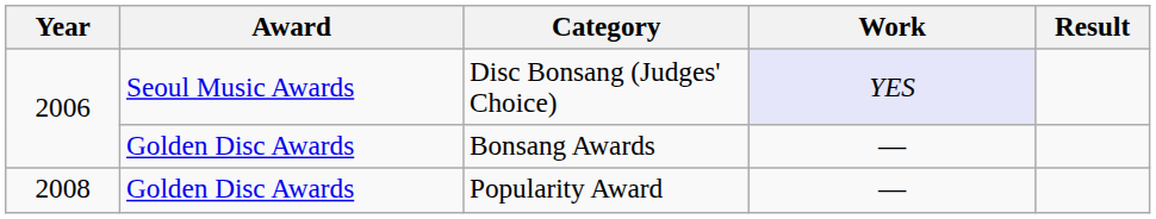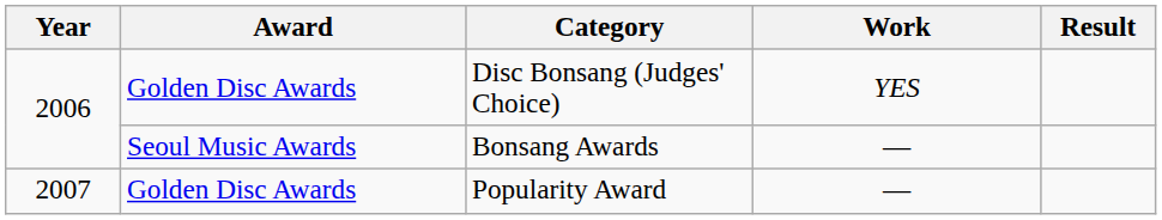Disc Bonsang (Judges' Choice) | Award: Seoul Music Awards -> Golden Disc Awards
Disc Bonsang (Judges' Choice) | Work: lavender background -> no background
Bonsang Awards | Award: Golden Disc Awards -> Seoul Music Awards
Popularity Award | Year: 2008 -> 2007
